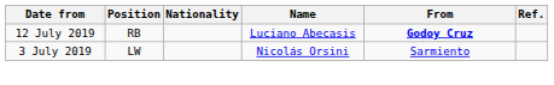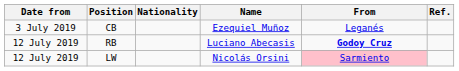+ row: 3 July 2019 | CB | Ezequiel Muñoz | Leganés
LW | Date from: 3 July 2019 -> 12 July 2019
LW | From: no background -> pink background
